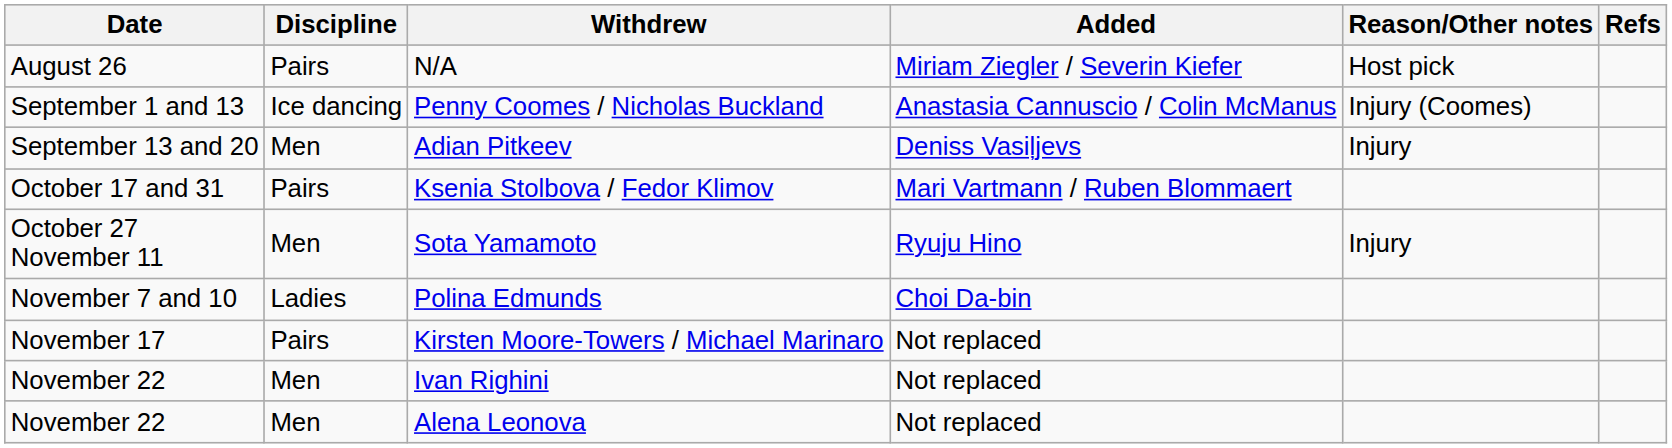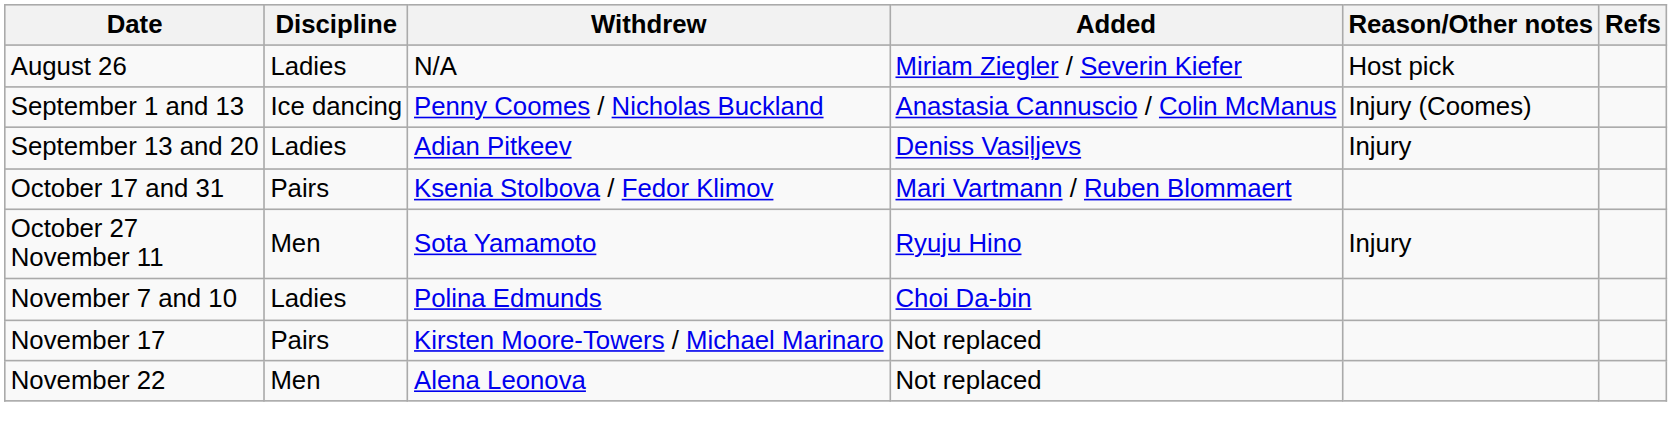N/A | Discipline: Pairs -> Ladies
Adian Pitkeev | Discipline: Men -> Ladies
- row: November 22 | Men | Ivan Righini | Not replaced
